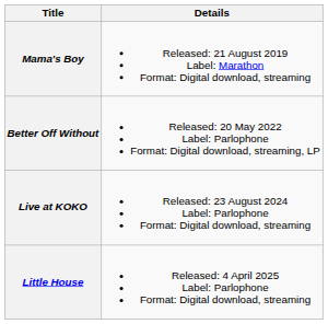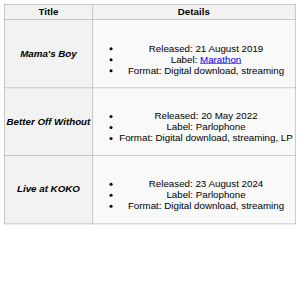- row: Little House | Released: 4 April 2025 Label: Parlophone Format: Digital download, streaming
